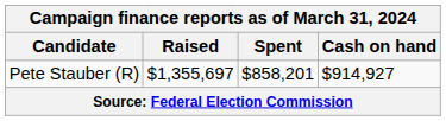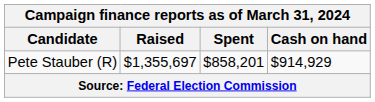Pete Stauber (R) | Cash on hand: $914,927 -> $914,929
